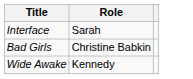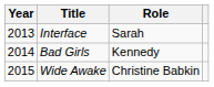+ column: Year | 2013 | 2014 | 2015
Bad Girls | Role: Christine Babkin -> Kennedy
Wide Awake | Role: Kennedy -> Christine Babkin
